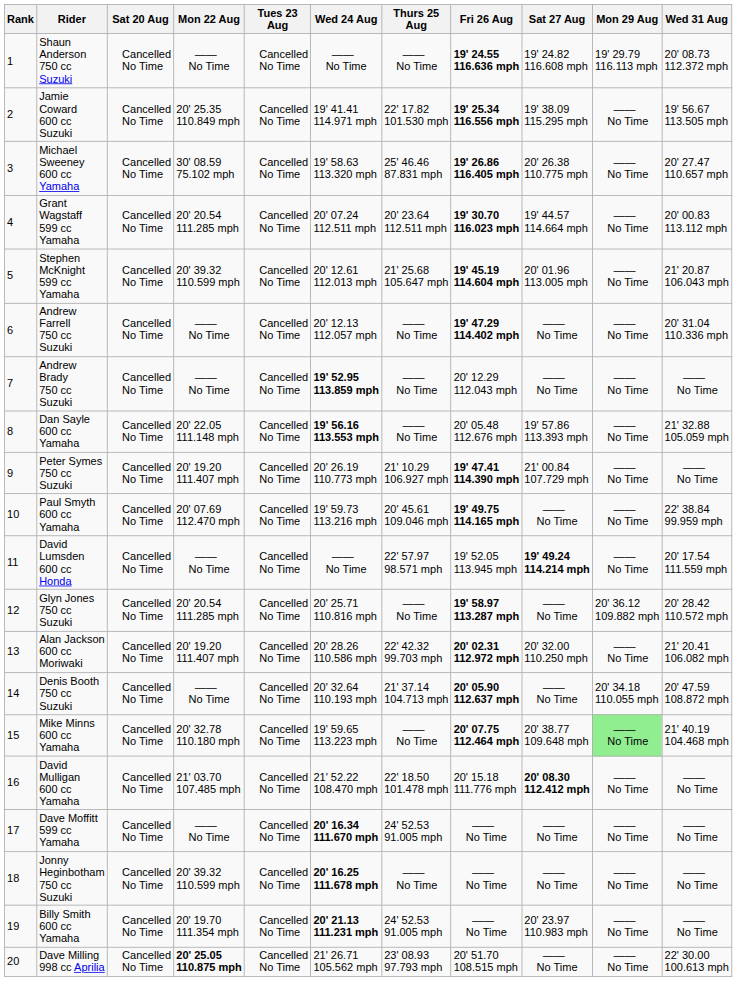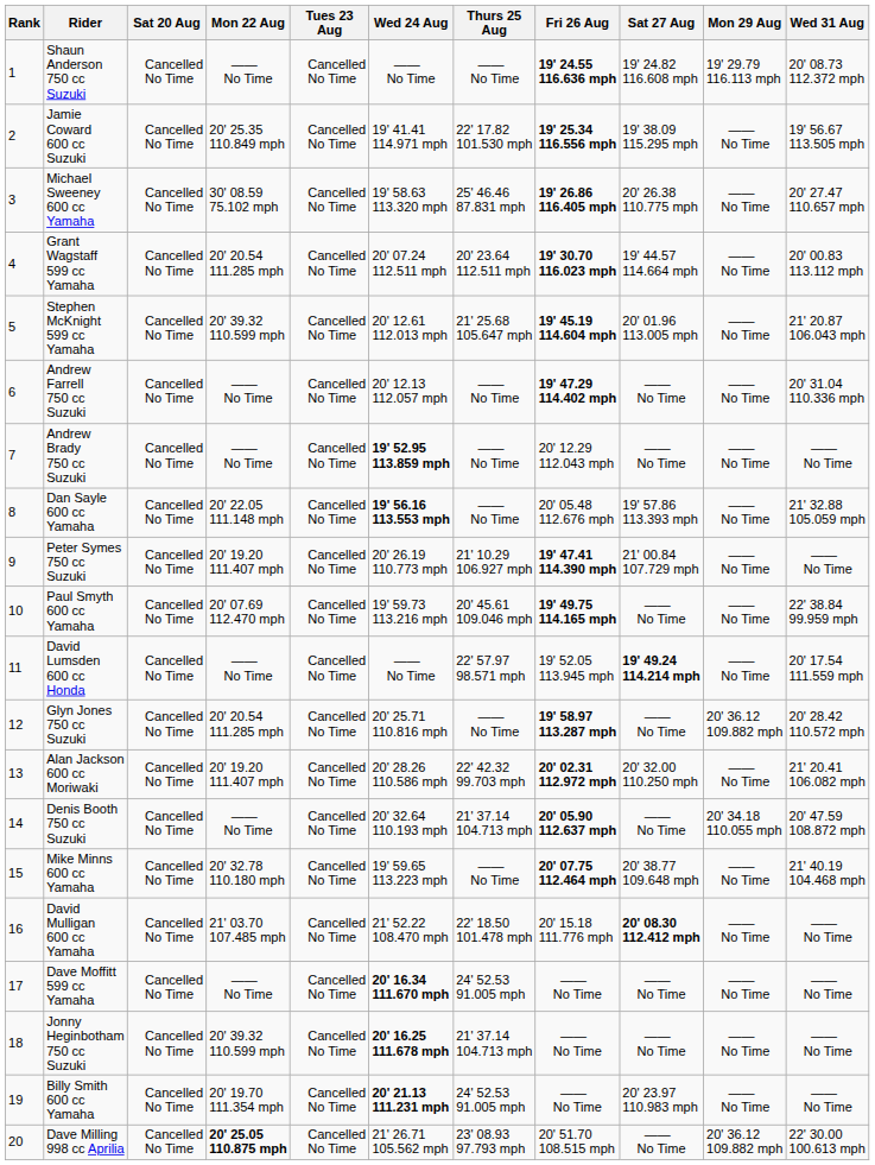Mike Minns 600 cc Yamaha | Mon 29 Aug: lightgreen background -> no background
Jonny Heginbotham 750 cc Suzuki | Thurs 25 Aug: —— No Time -> 21' 37.14 104.713 mph
Dave Milling 998 cc Aprilia | Mon 29 Aug: —— No Time -> 20' 36.12 109.882 mph
